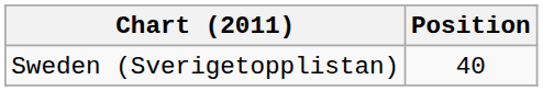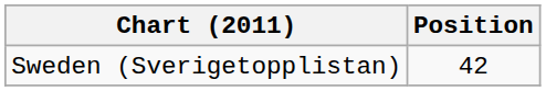Sweden (Sverigetopplistan) | Position: 40 -> 42
